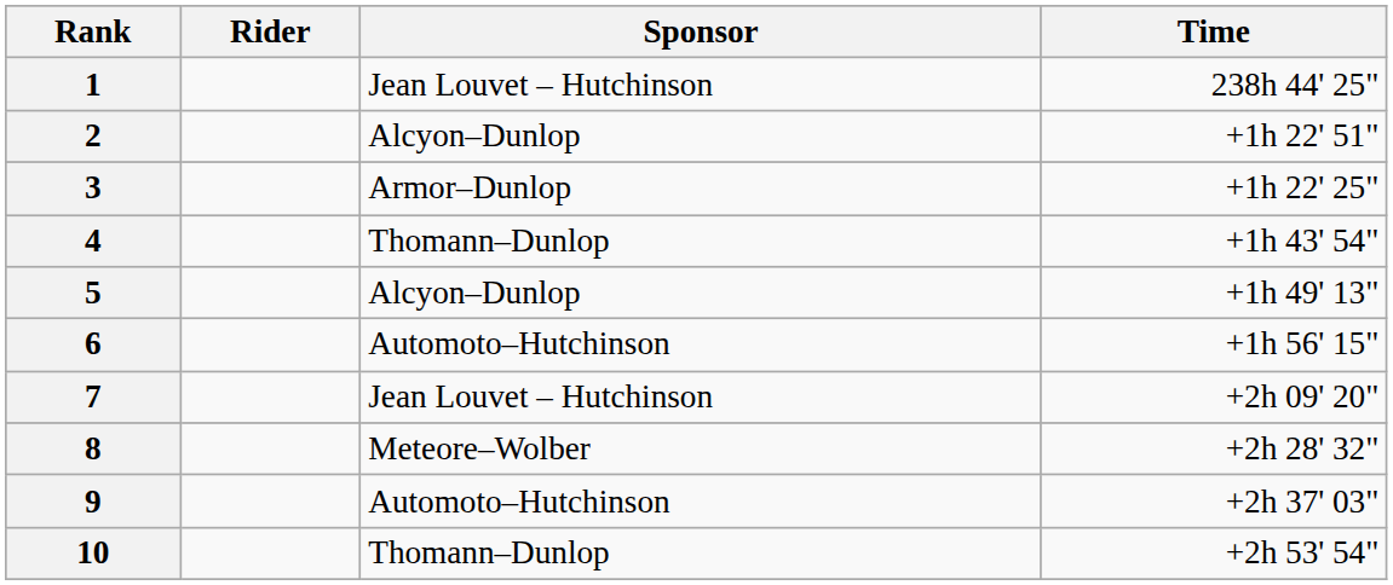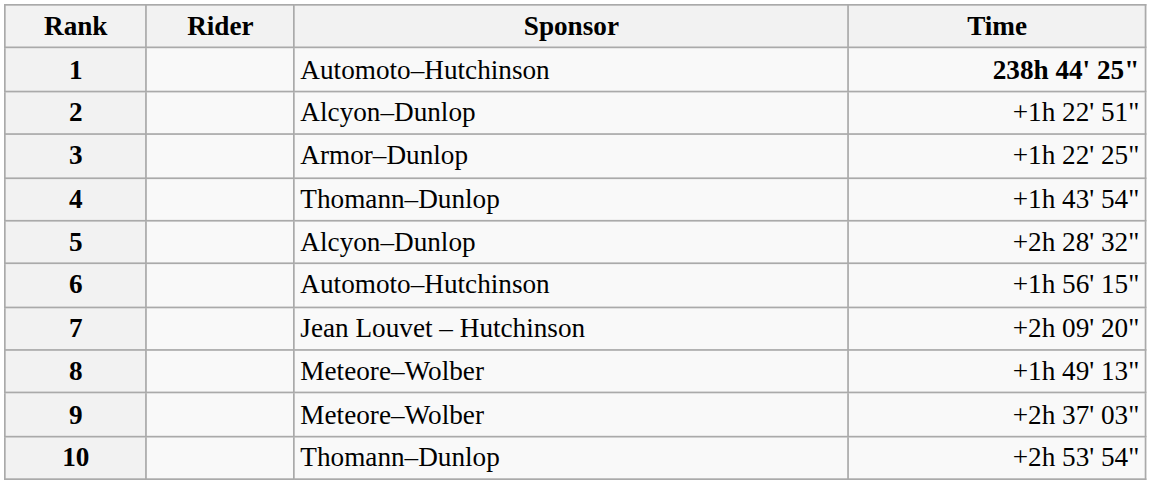1 | Sponsor: Jean Louvet – Hutchinson -> Automoto–Hutchinson
1 | Time: normal -> bold
5 | Time: +1h 49' 13" -> +2h 28' 32"
8 | Time: +2h 28' 32" -> +1h 49' 13"
9 | Sponsor: Automoto–Hutchinson -> Meteore–Wolber
